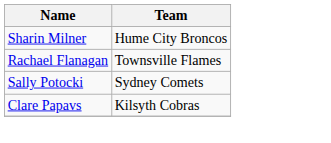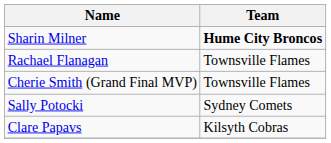Sharin Milner | Team: normal -> bold
+ row: Cherie Smith (Grand Final MVP) | Townsville Flames
